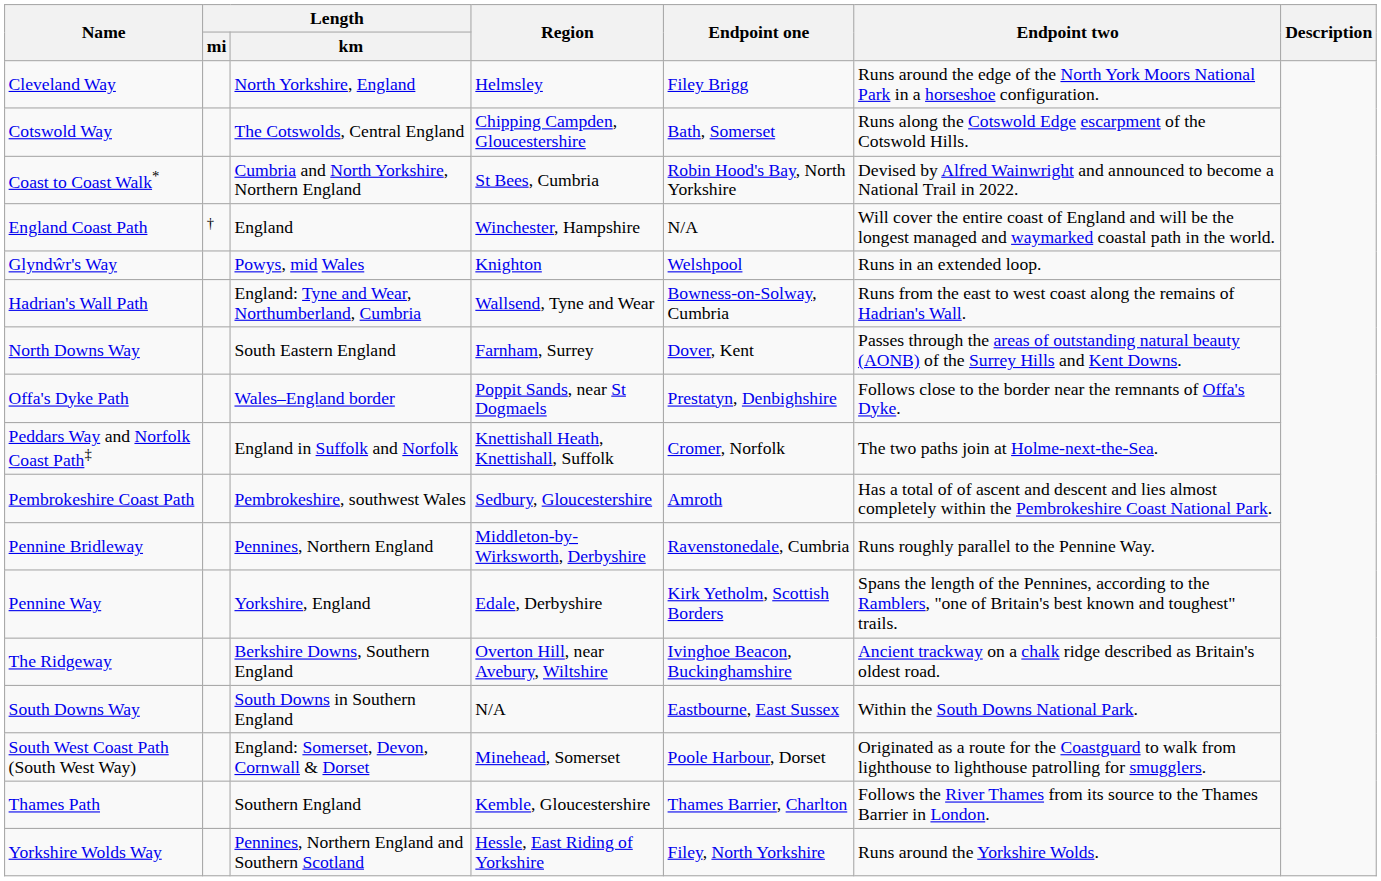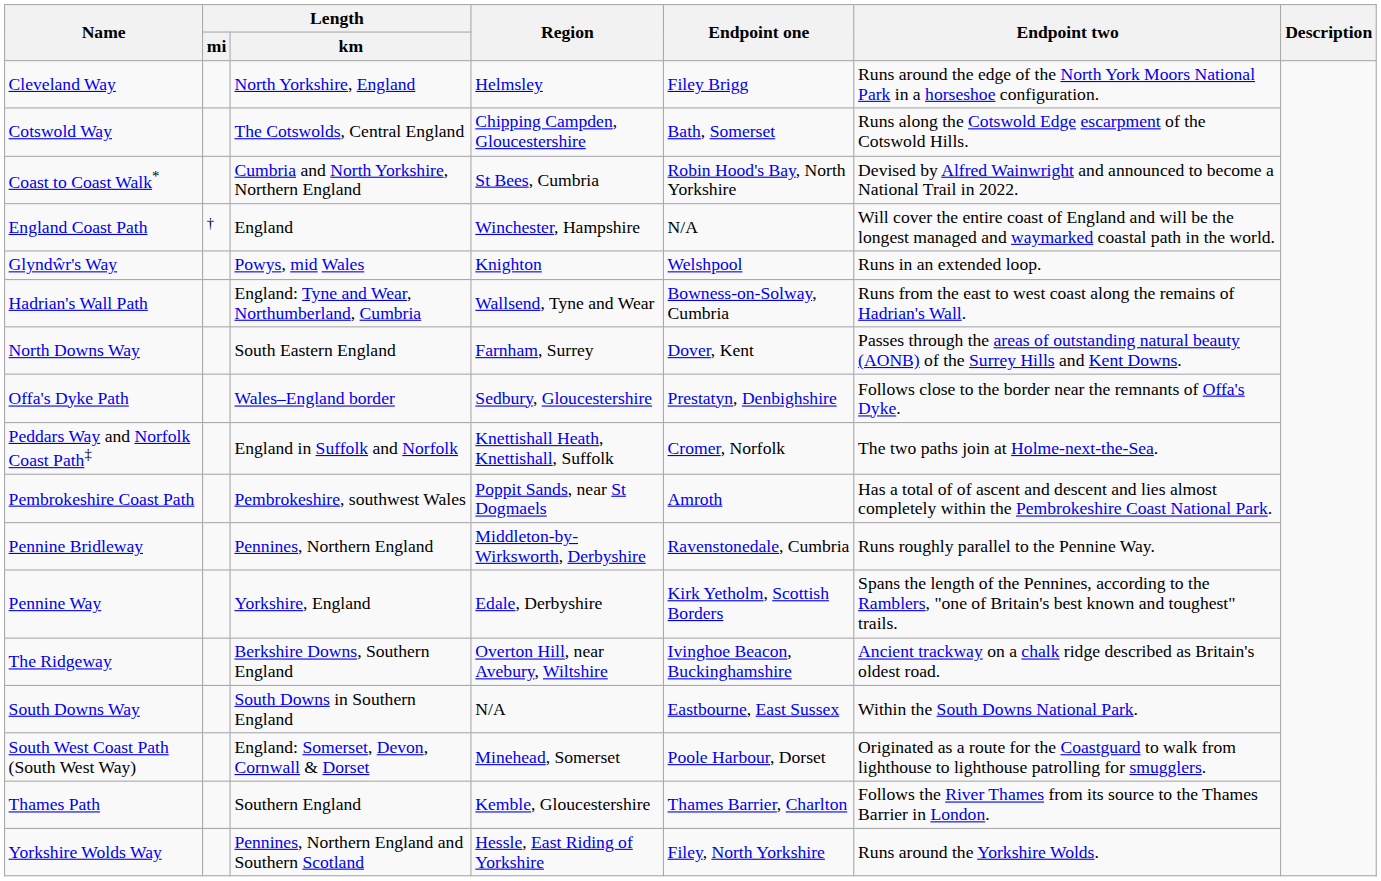Offa's Dyke Path | Region: Poppit Sands, near St Dogmaels -> Sedbury, Gloucestershire
Pembrokeshire Coast Path | Region: Sedbury, Gloucestershire -> Poppit Sands, near St Dogmaels
